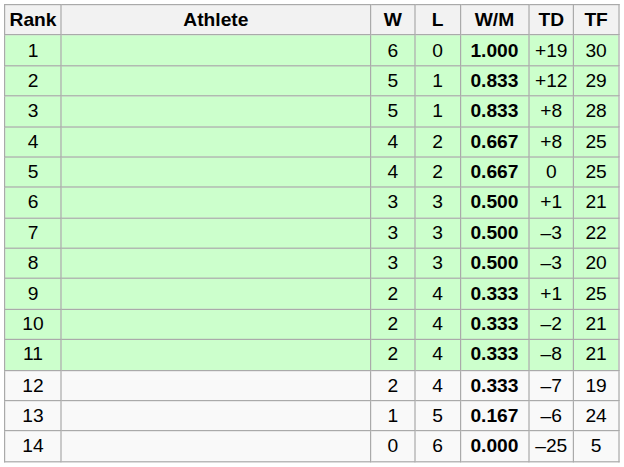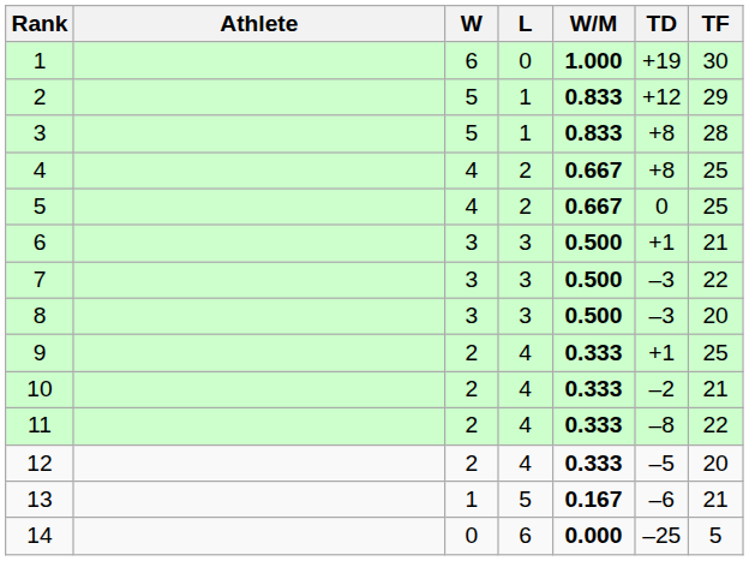11 | TF: 21 -> 22
12 | TD: –7 -> –5
12 | TF: 19 -> 20
13 | TF: 24 -> 21
